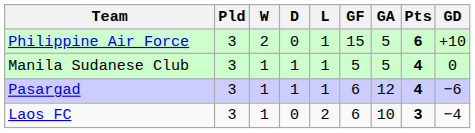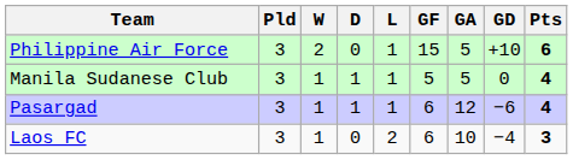columns swapped: GD <-> Pts
